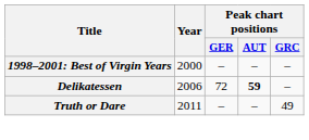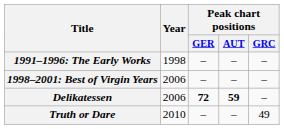+ row: 1991–1996: The Early Works | 1998 | – | – | –
1998–2001: Best of Virgin Years | Year: 2000 -> 2006
Delikatessen | Peak chart positions / GER: normal -> bold
Truth or Dare | Year: 2011 -> 2010
